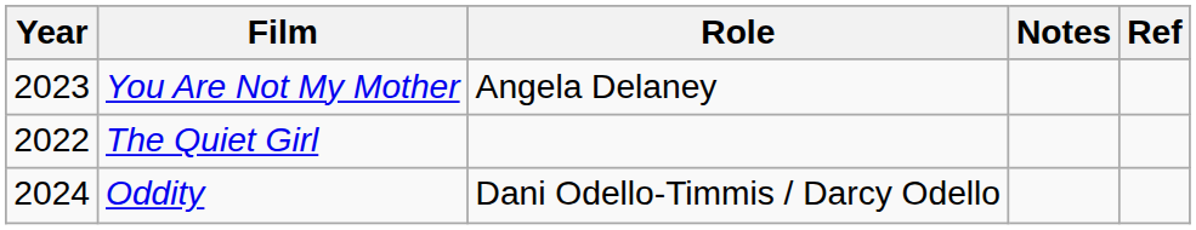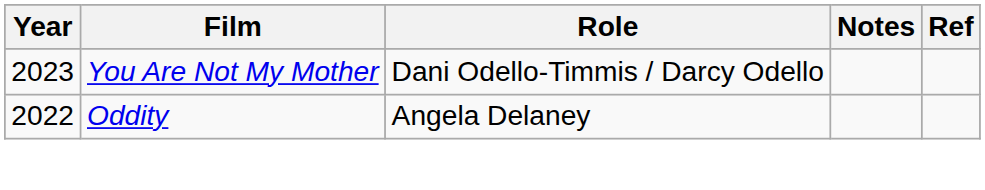You Are Not My Mother | Role: Angela Delaney -> Dani Odello-Timmis / Darcy Odello
- row: 2022 | The Quiet Girl
Oddity | Year: 2024 -> 2022
Oddity | Role: Dani Odello-Timmis / Darcy Odello -> Angela Delaney
